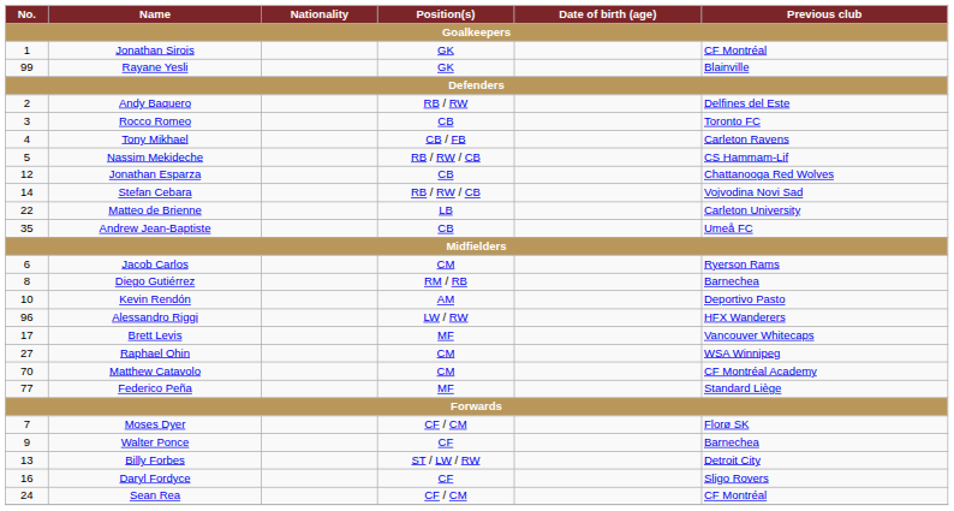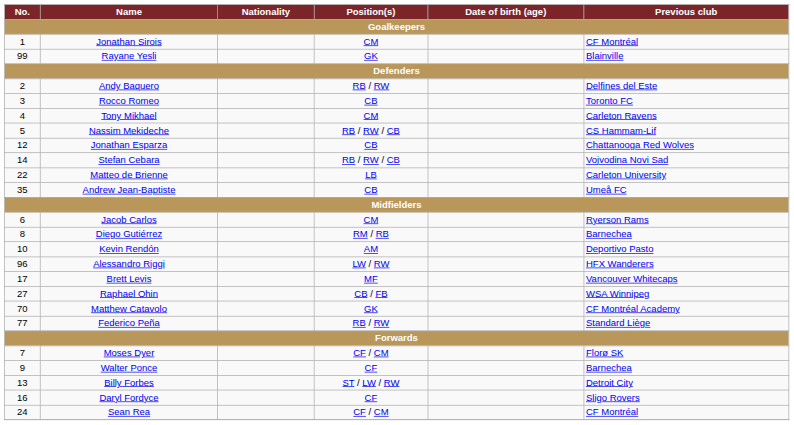Jonathan Sirois | Position(s): GK -> CM
Tony Mikhael | Position(s): CB / FB -> CM
Raphael Ohin | Position(s): CM -> CB / FB
Matthew Catavolo | Position(s): CM -> GK
Federico Peña | Position(s): MF -> RB / RW
